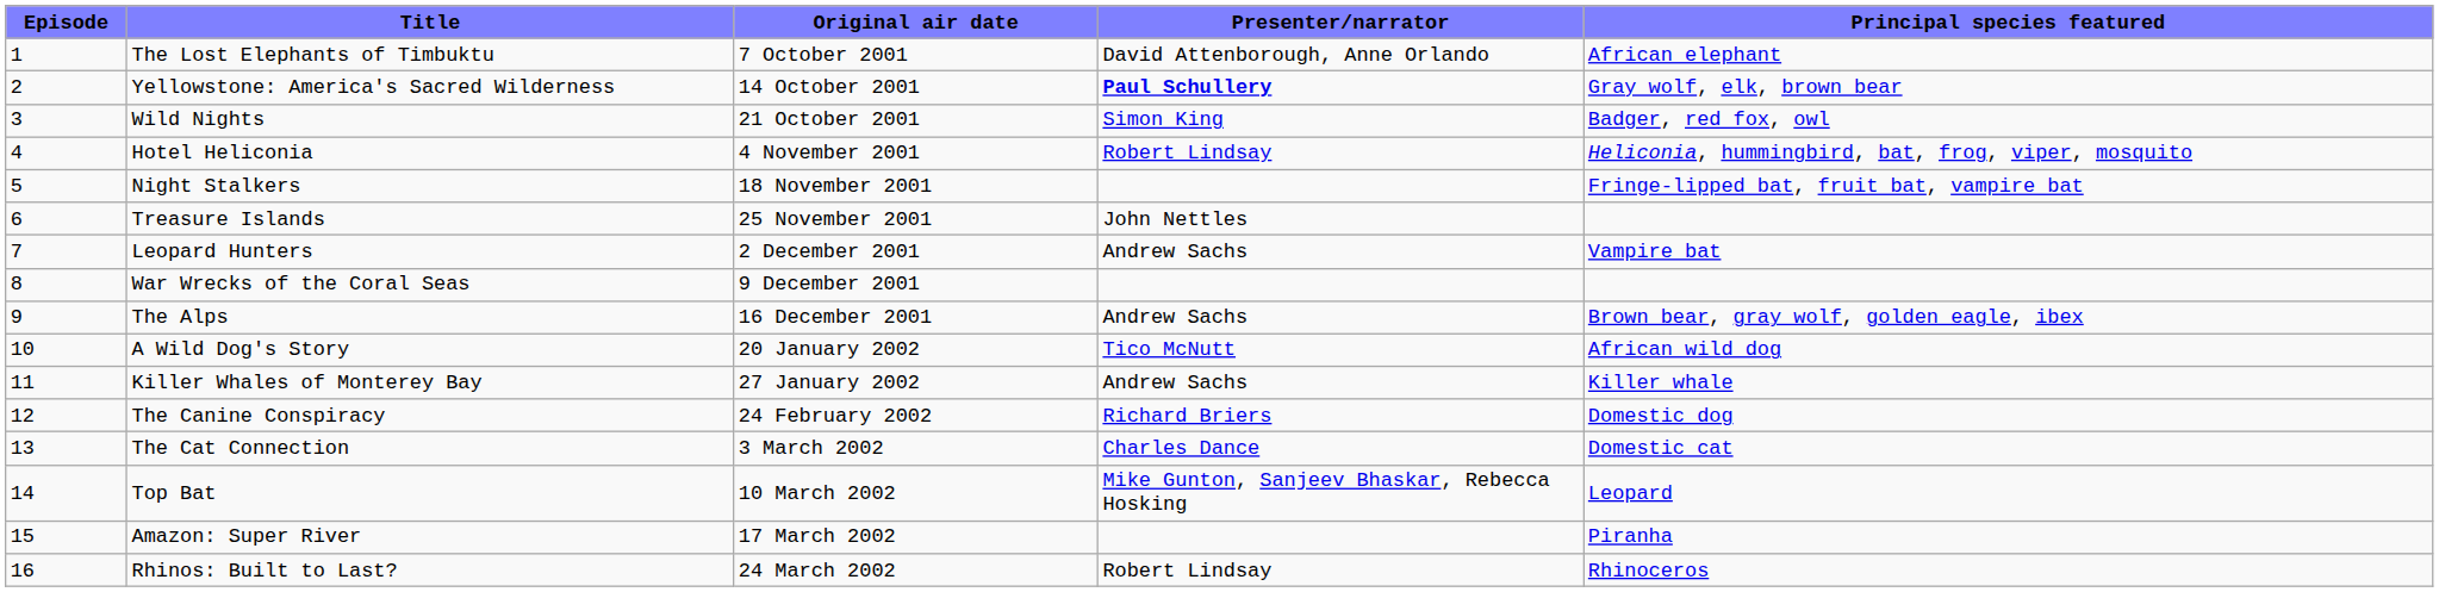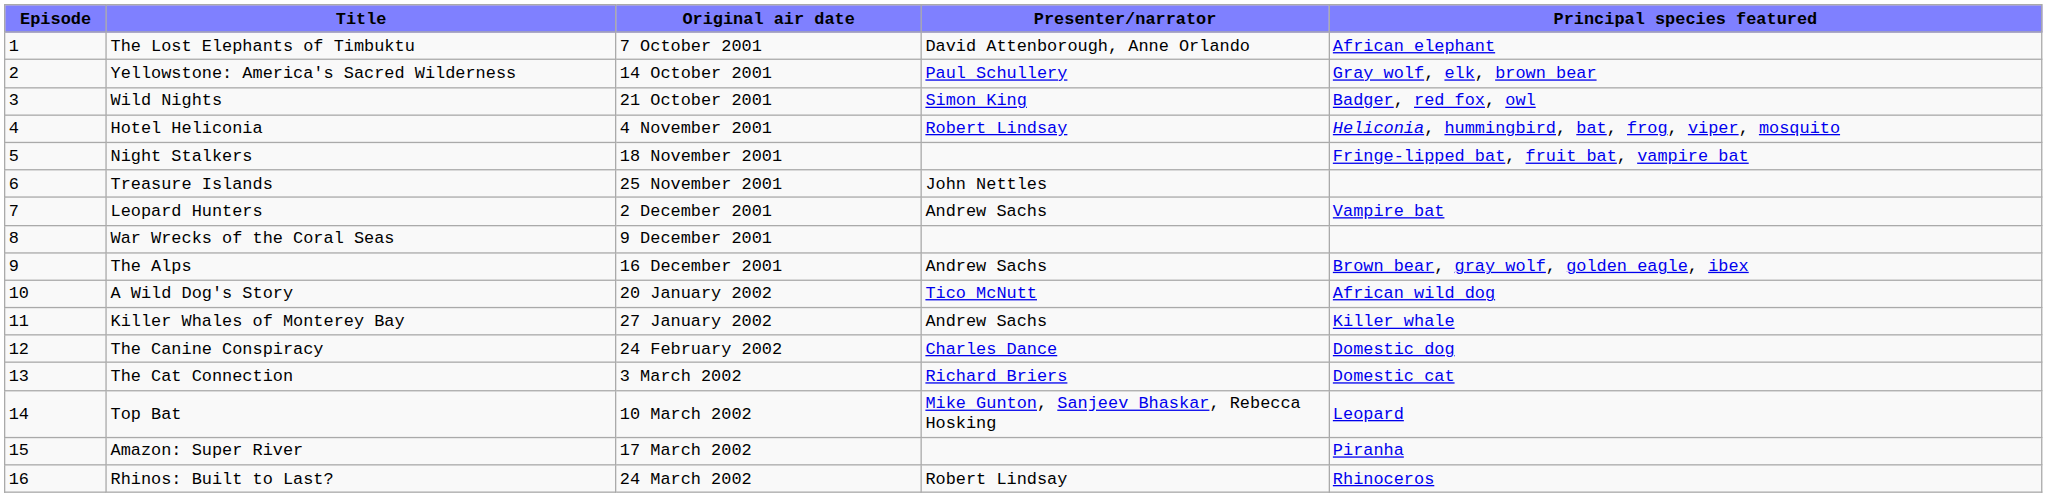Yellowstone: America's Sacred Wilderness | Presenter/narrator: bold -> normal
The Canine Conspiracy | Presenter/narrator: Richard Briers -> Charles Dance
The Cat Connection | Presenter/narrator: Charles Dance -> Richard Briers
